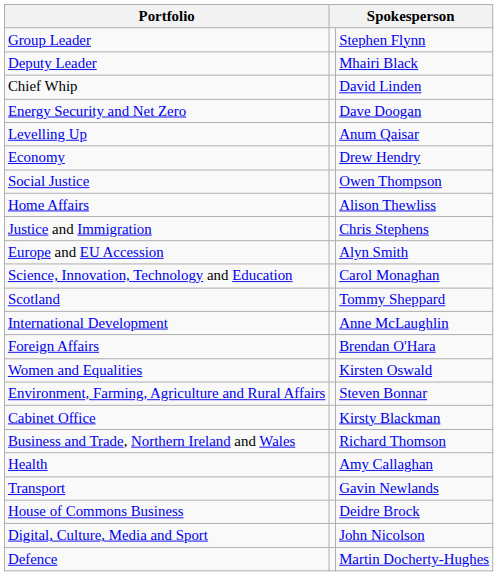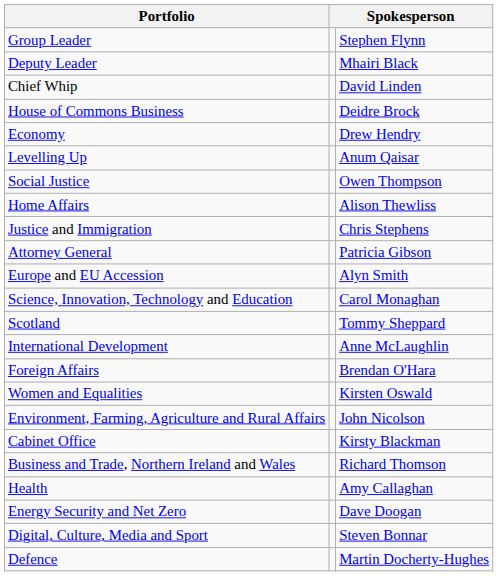rows swapped: House of Commons Business <-> Energy Security and Net Zero
rows swapped: Economy <-> Levelling Up
+ row: Attorney General | Patricia Gibson
Environment, Farming, Agriculture and Rural Affairs | column 3: Steven Bonnar -> John Nicolson
- row: Transport | Gavin Newlands
Digital, Culture, Media and Sport | column 3: John Nicolson -> Steven Bonnar
